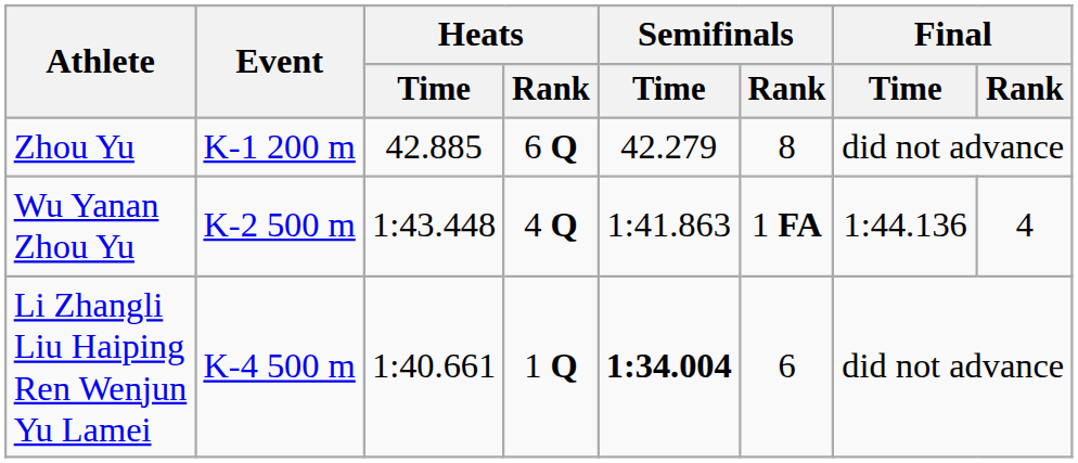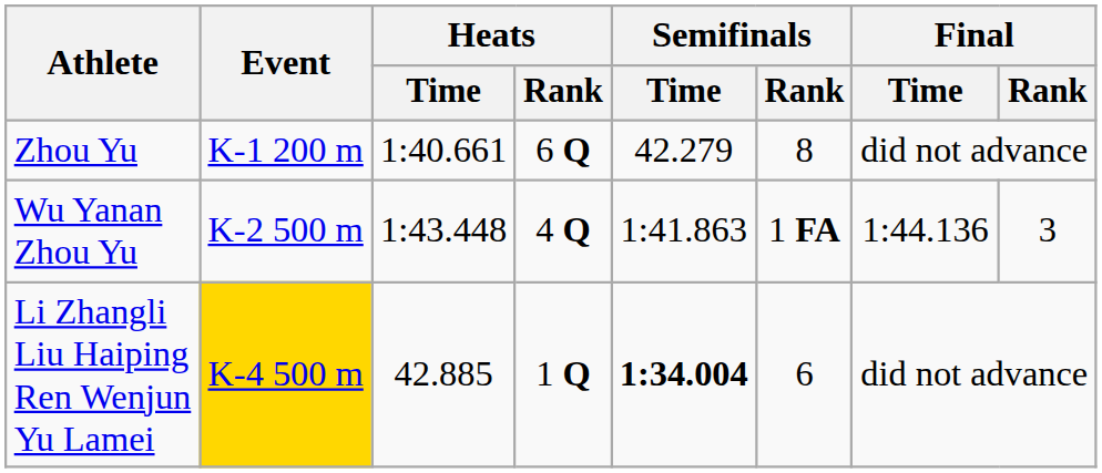Zhou Yu | Heats / Time: 42.885 -> 1:40.661
Wu Yanan Zhou Yu | Final / Rank: 4 -> 3
Li Zhangli Liu Haiping Ren Wenjun Yu Lamei | Event: no background -> gold background
Li Zhangli Liu Haiping Ren Wenjun Yu Lamei | Heats / Time: 1:40.661 -> 42.885
